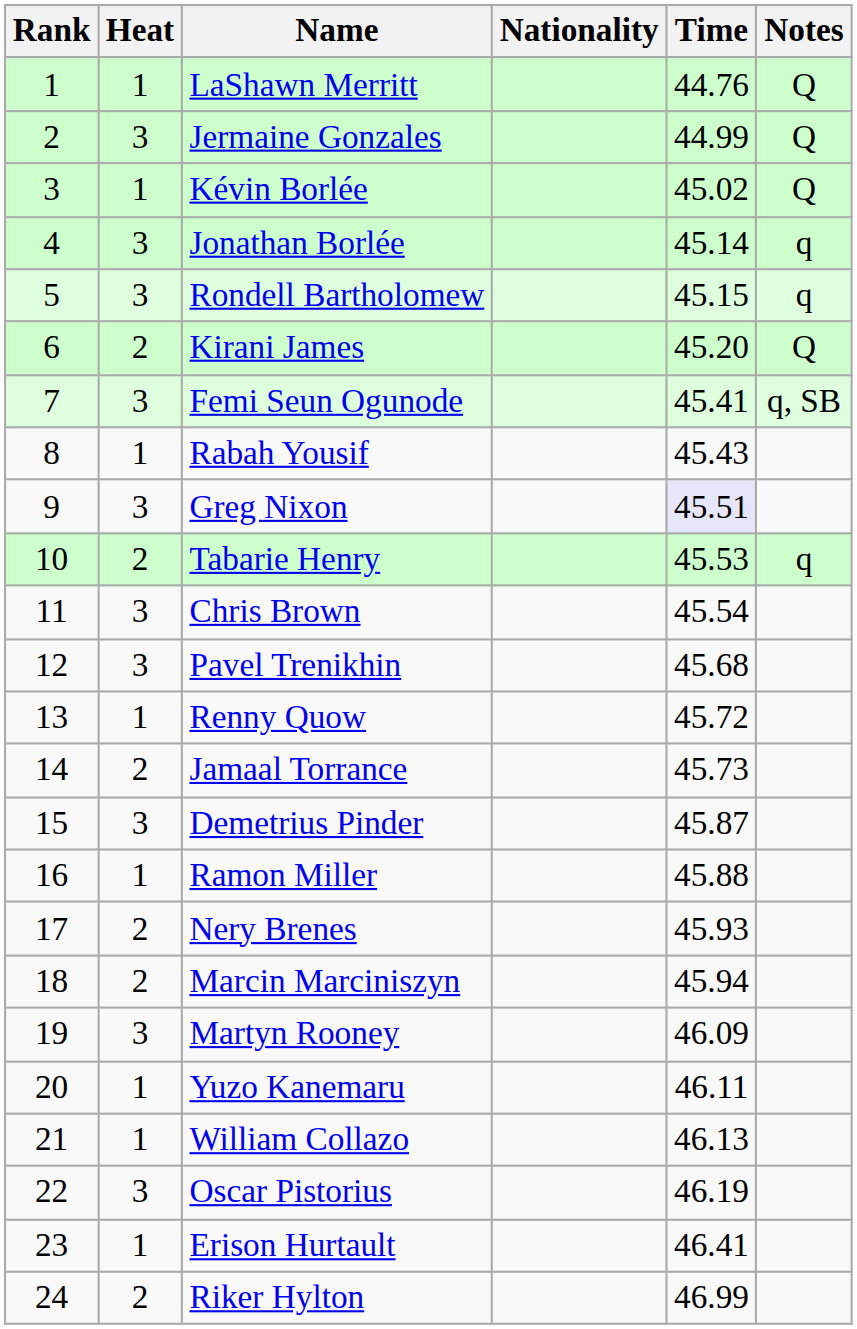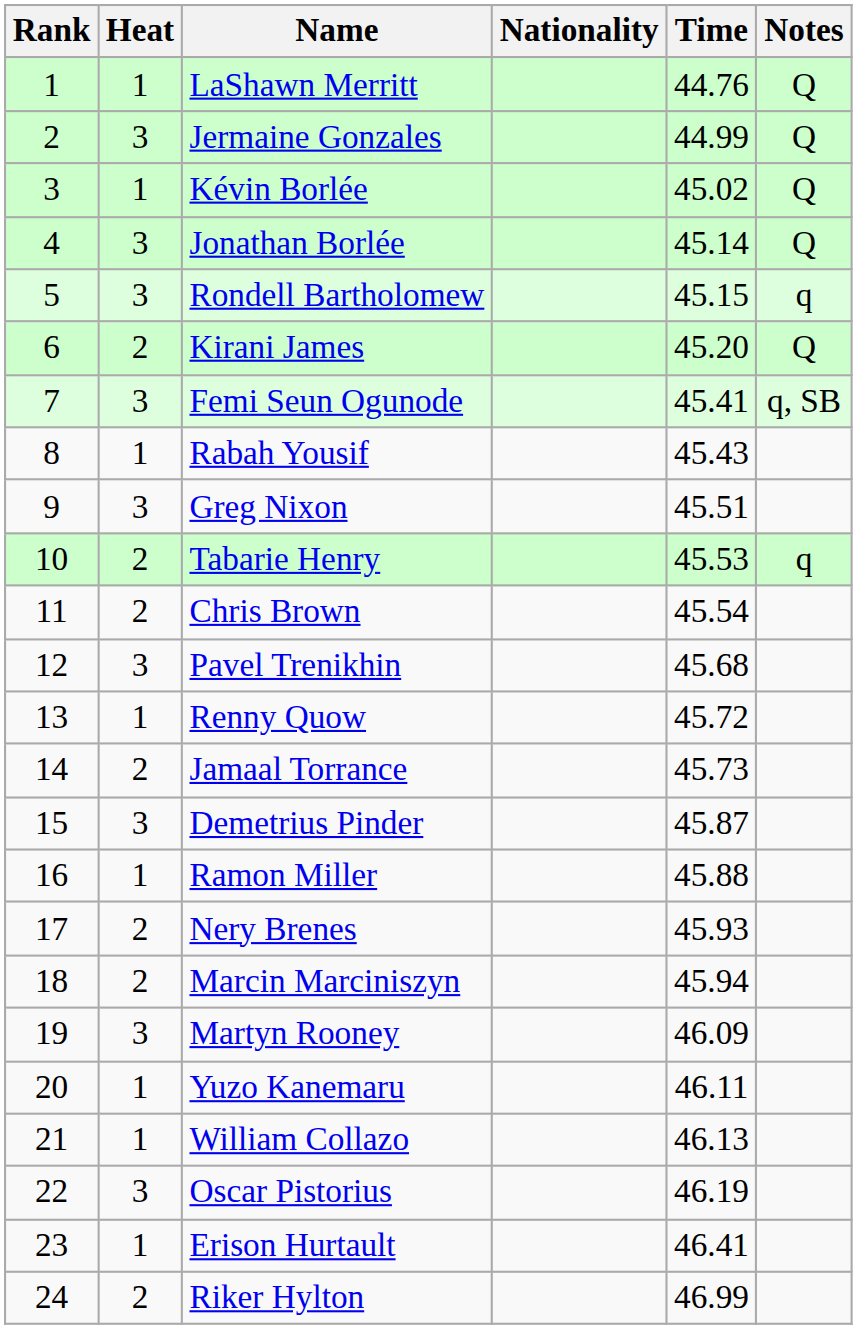Jonathan Borlée | Notes: q -> Q
Greg Nixon | Time: lavender background -> no background
Chris Brown | Heat: 3 -> 2
